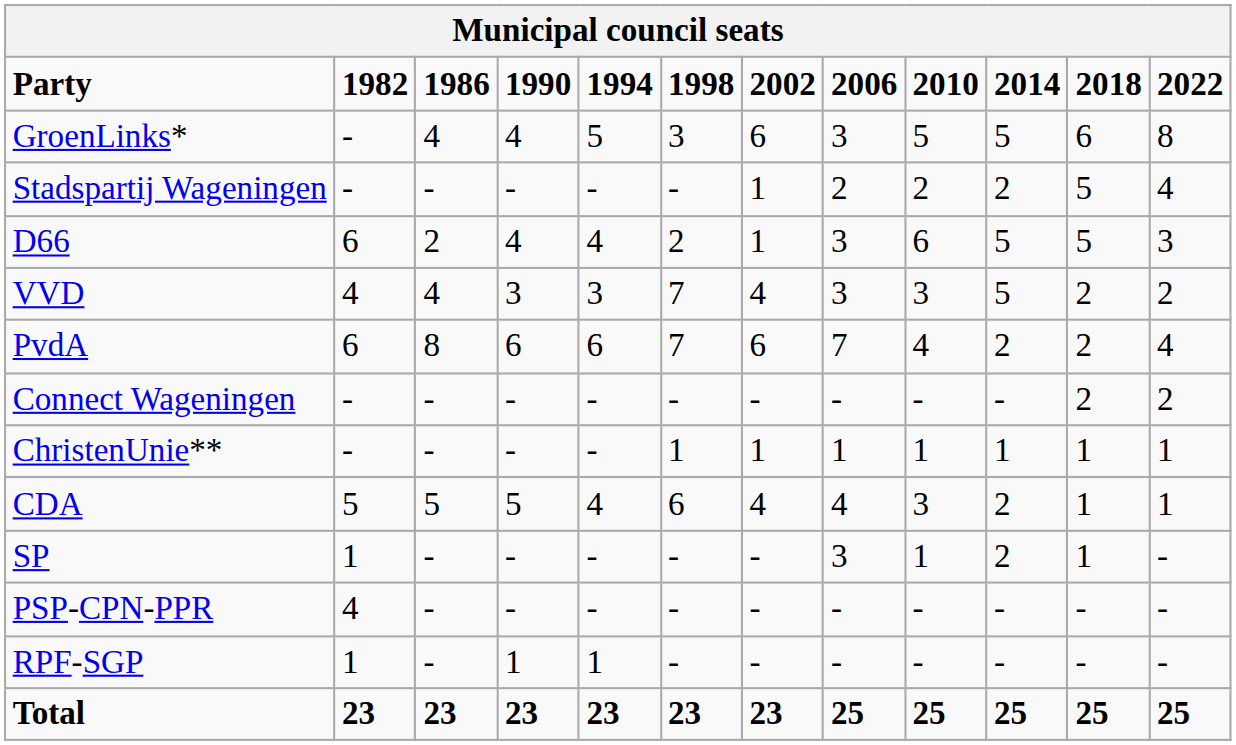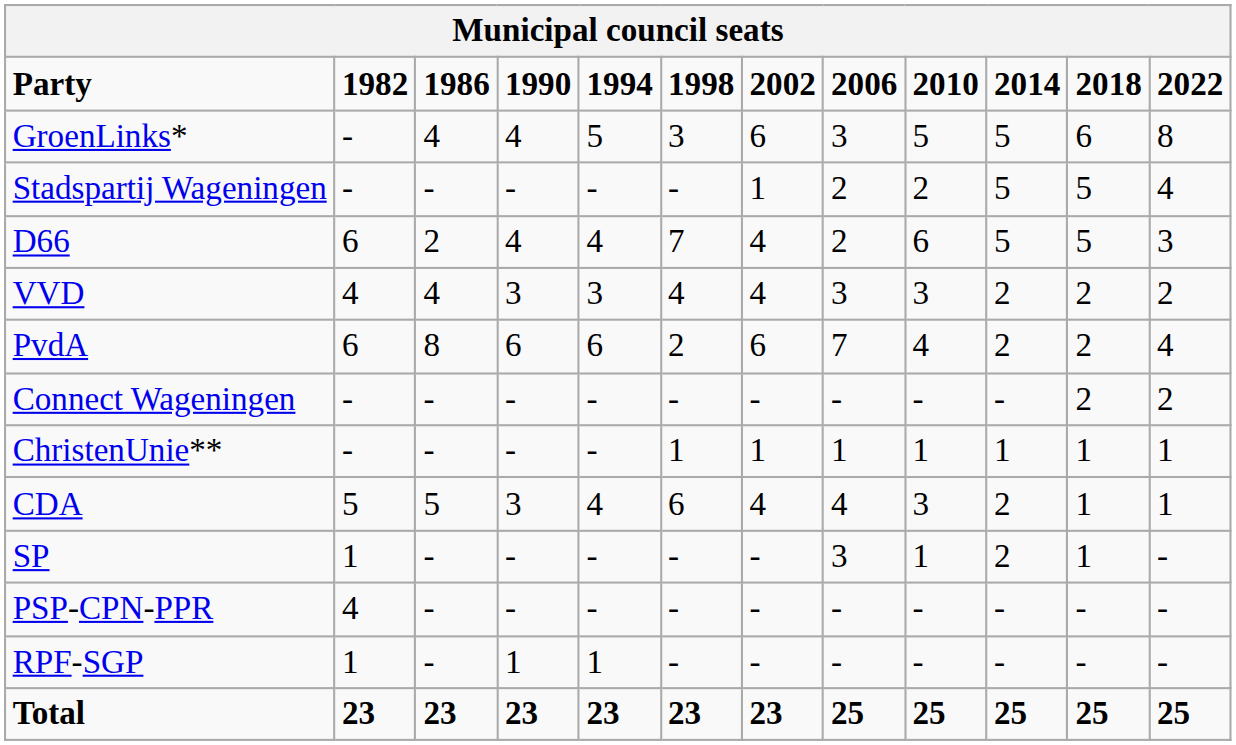Stadspartij Wageningen | 2014: 2 -> 5
D66 | 1998: 2 -> 7
D66 | 2002: 1 -> 4
D66 | 2006: 3 -> 2
VVD | 1998: 7 -> 4
VVD | 2014: 5 -> 2
PvdA | 1998: 7 -> 2
CDA | 1990: 5 -> 3
